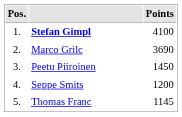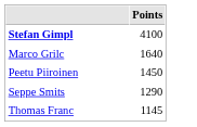- column: Pos. | 1. | 2. | 3. | 4. | 5.
Marco Grilc | Points: 3690 -> 1640
Seppe Smits | Points: 1200 -> 1290
